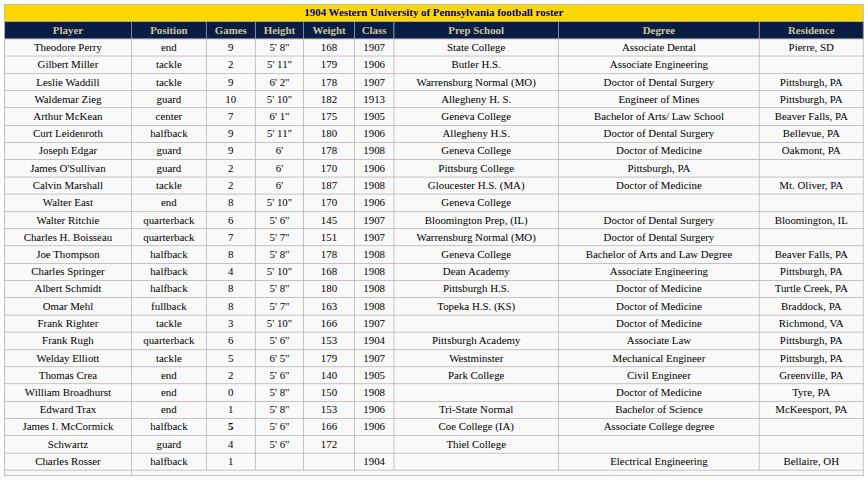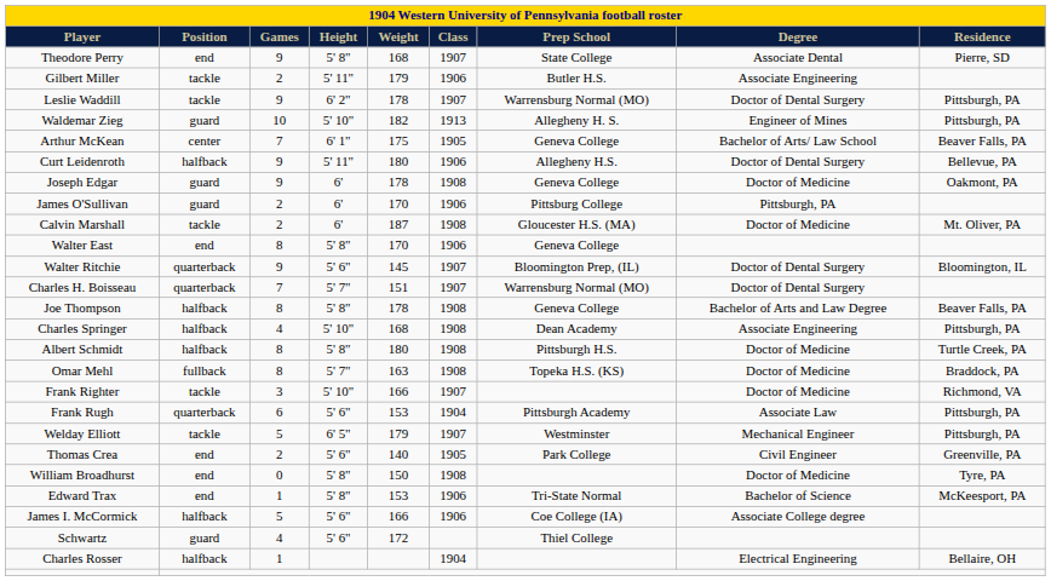Walter East | Height: 5' 10" -> 5' 8"
Walter Ritchie | Games: 6 -> 9
James I. McCormick | Games: bold -> normal
